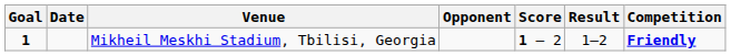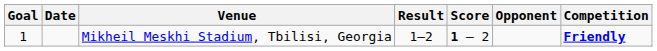columns swapped: Opponent <-> Result
Mikheil Meskhi Stadium, Tbilisi, Georgia | Goal: bold -> normal
